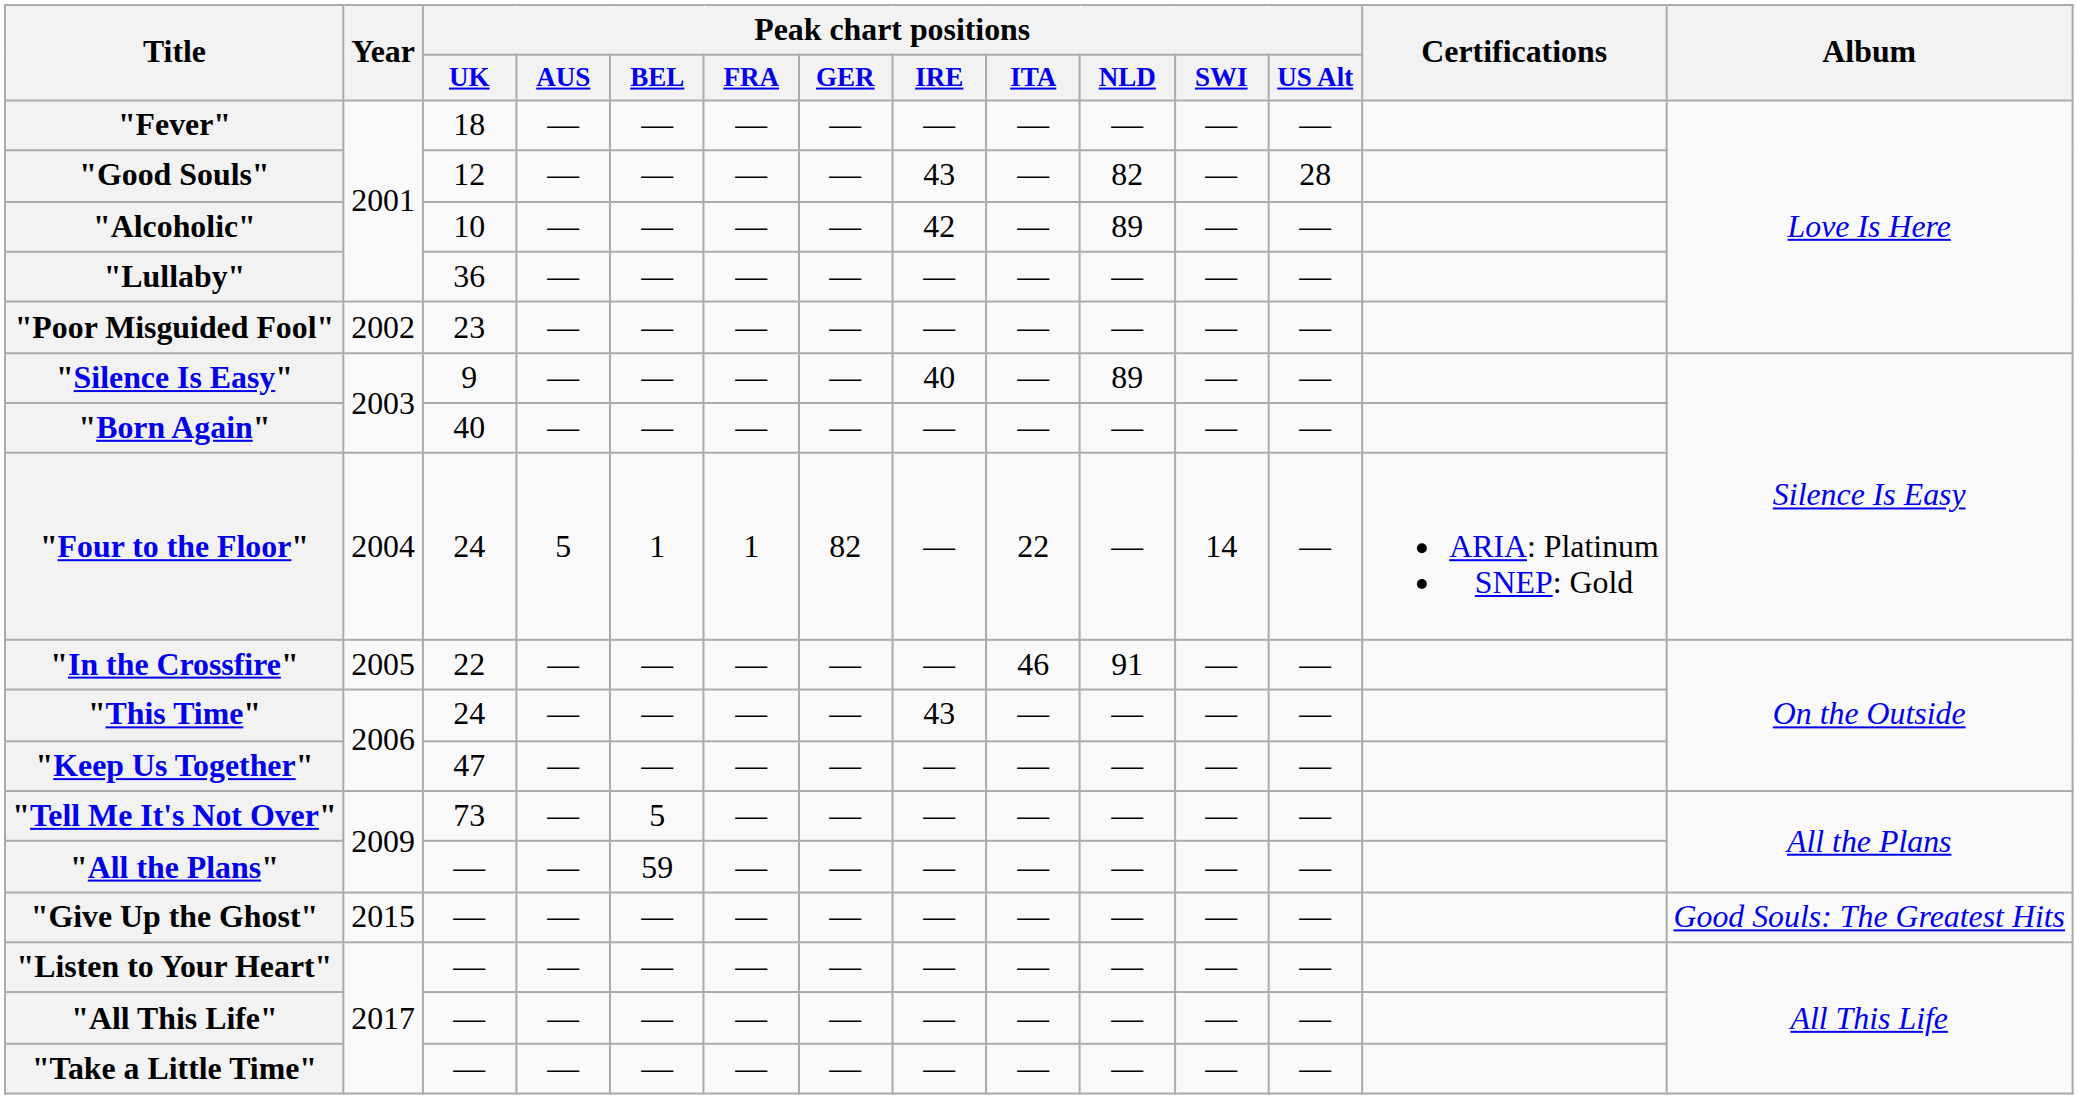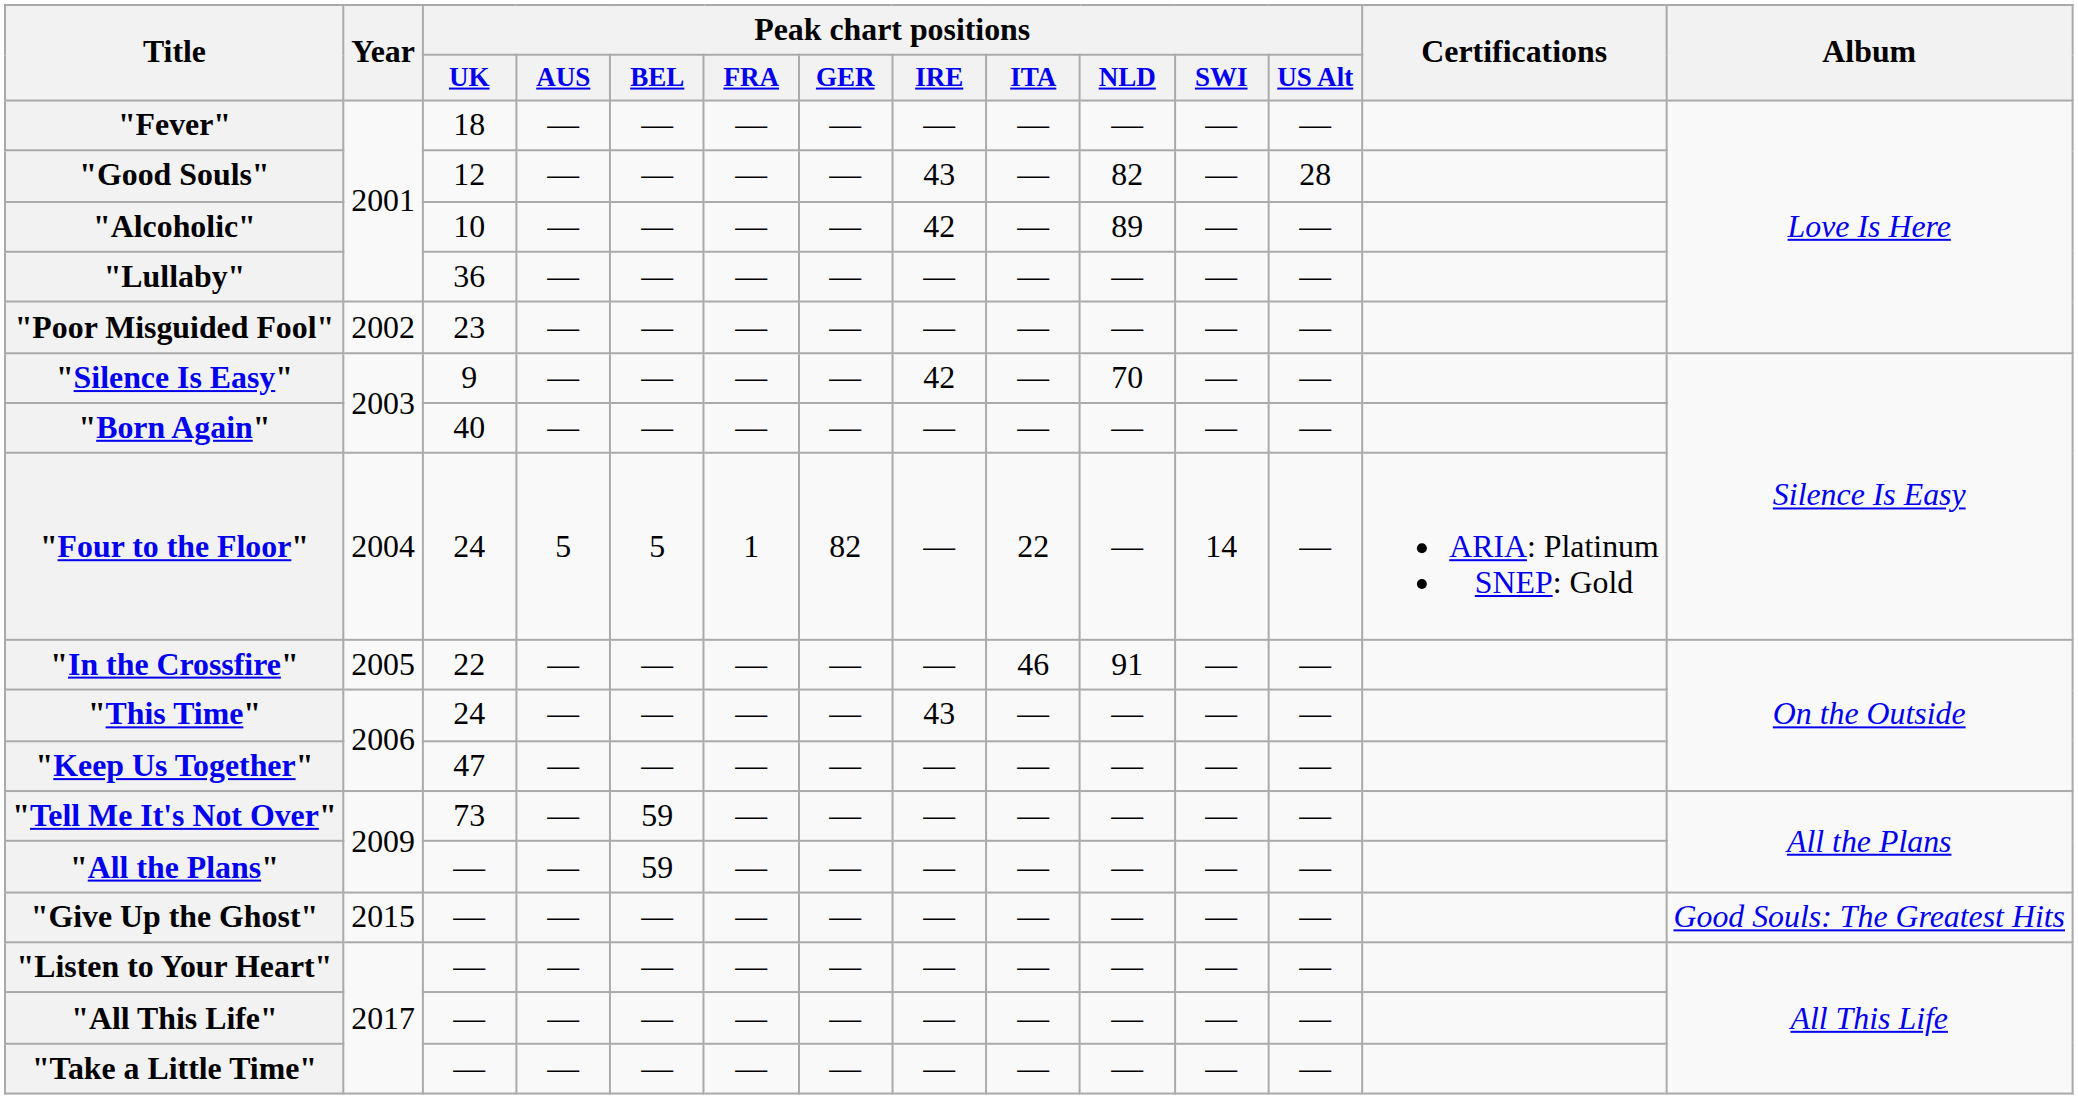"Silence Is Easy" | Peak chart positions / IRE: 40 -> 42
"Silence Is Easy" | Peak chart positions / NLD: 89 -> 70
"Four to the Floor" | Peak chart positions / BEL: 1 -> 5
"Tell Me It's Not Over" | Peak chart positions / BEL: 5 -> 59
